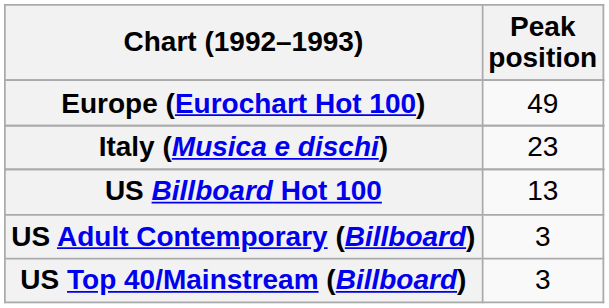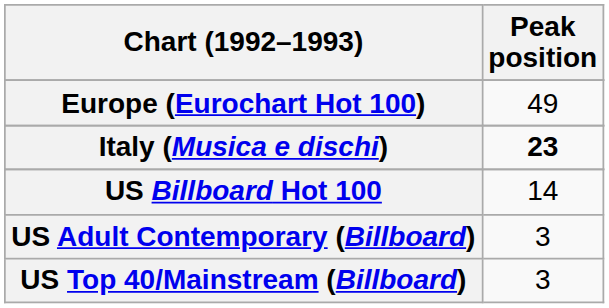Italy (Musica e dischi) | Peak position: normal -> bold
US Billboard Hot 100 | Peak position: 13 -> 14
